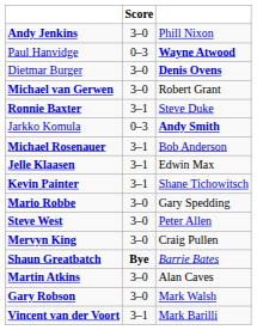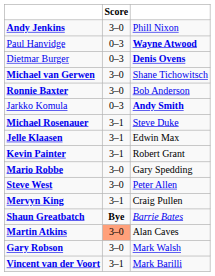Dietmar Burger | Score: 3–0 -> 0–3
Michael van Gerwen | column 3: Robert Grant -> Shane Tichowitsch
Ronnie Baxter | Score: 3–1 -> 3–0
Ronnie Baxter | column 3: Steve Duke -> Bob Anderson
Michael Rosenauer | column 3: Bob Anderson -> Steve Duke
Kevin Painter | column 3: Shane Tichowitsch -> Robert Grant
Mervyn King | Score: 3–0 -> 3–1
Martin Atkins | Score: no background -> lightsalmon background
